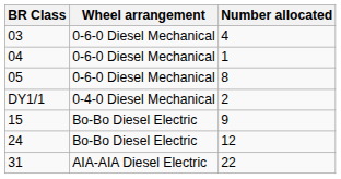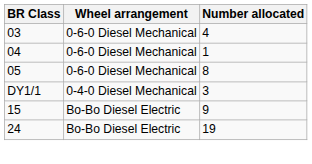DY1/1 | Number allocated: 2 -> 3
24 | Number allocated: 12 -> 19
- row: 31 | AIA-AIA Diesel Electric | 22
